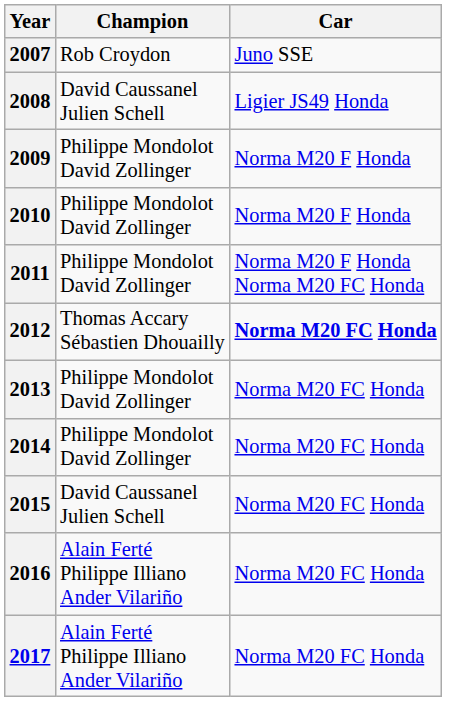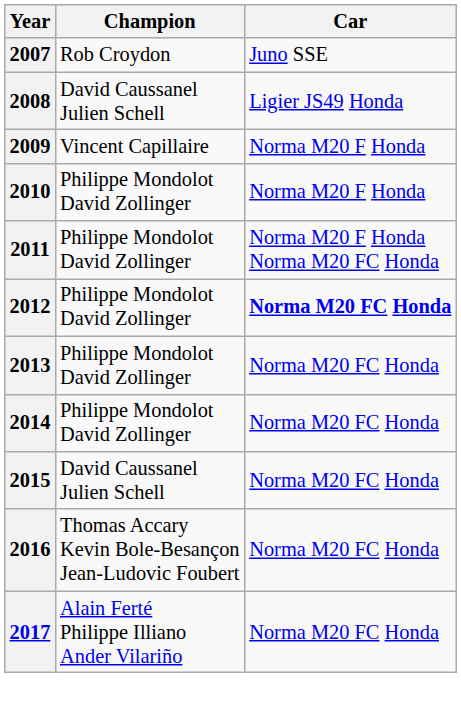2009 | Champion: Philippe Mondolot David Zollinger -> Vincent Capillaire
2012 | Champion: Thomas Accary Sébastien Dhouailly -> Philippe Mondolot David Zollinger
2016 | Champion: Alain Ferté Philippe Illiano Ander Vilariño -> Thomas Accary Kevin Bole-Besançon Jean-Ludovic Foubert
